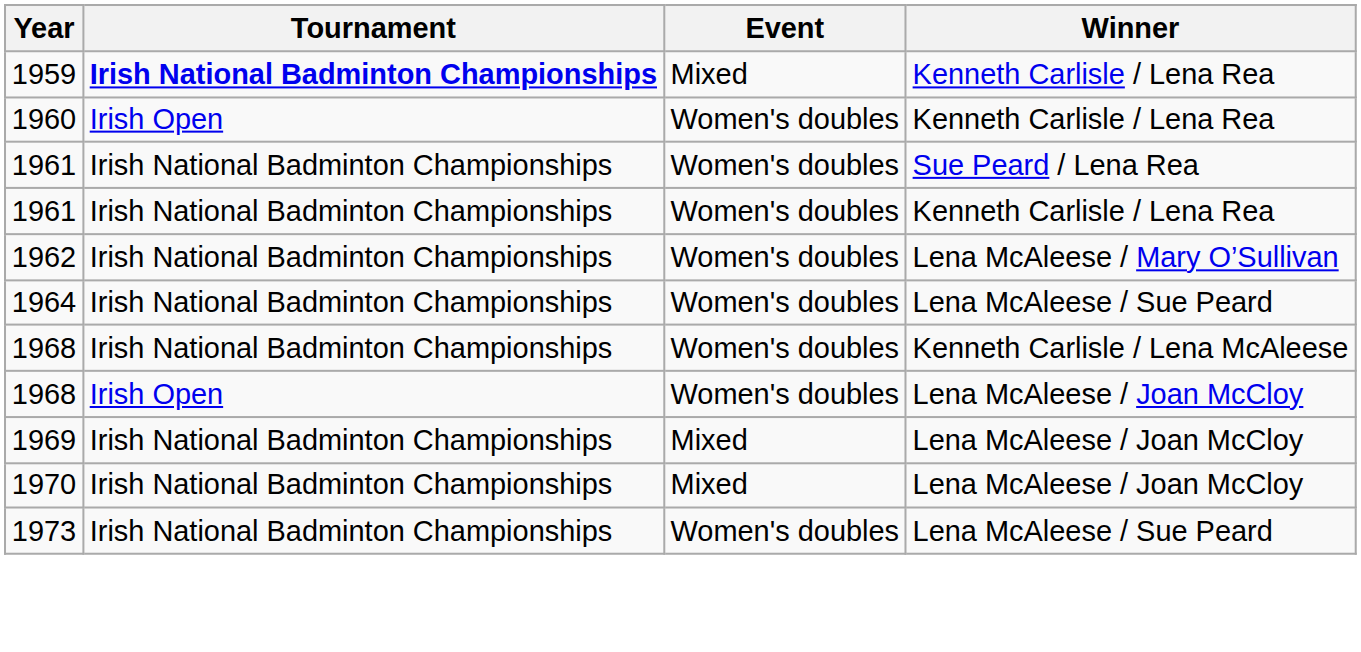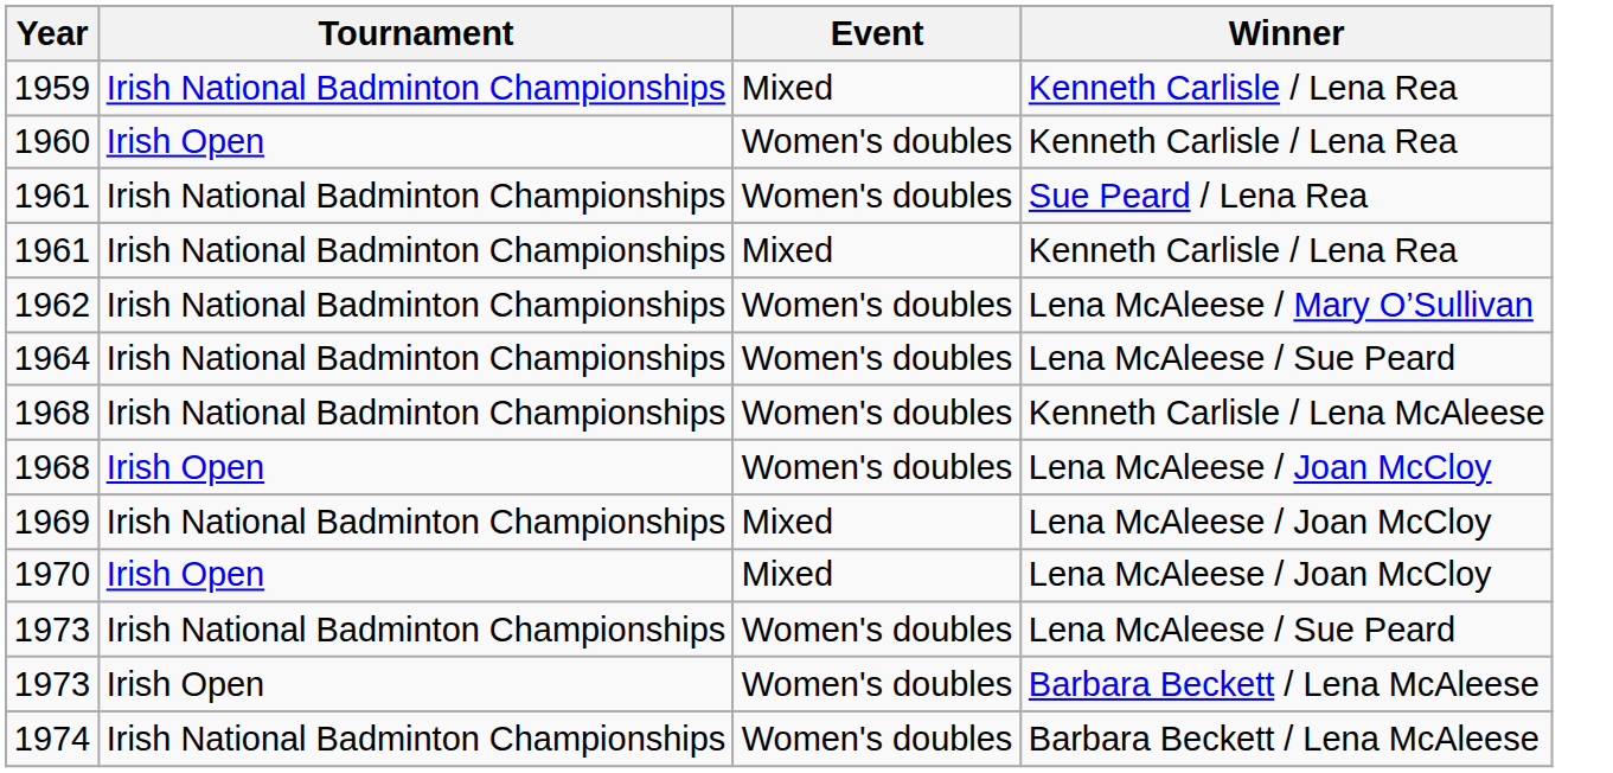1959 | Tournament: bold -> normal
1961 / Kenneth Carlisle / Lena Rea | Event: Women's doubles -> Mixed
1970 | Tournament: Irish National Badminton Championships -> Irish Open
+ row: 1973 | Irish Open | Women's doubles | Barbara Beckett / Lena McAleese
+ row: 1974 | Irish National Badminton Championships | Women's doubles | Barbara Beckett / Lena McAleese
